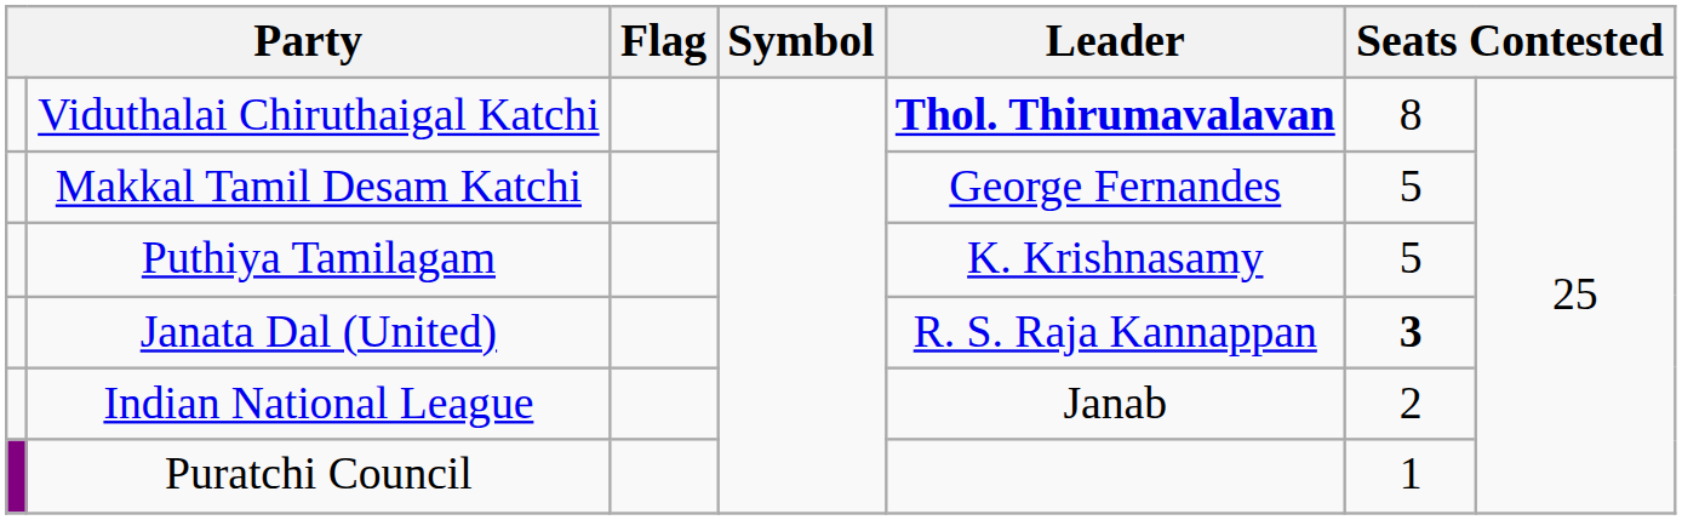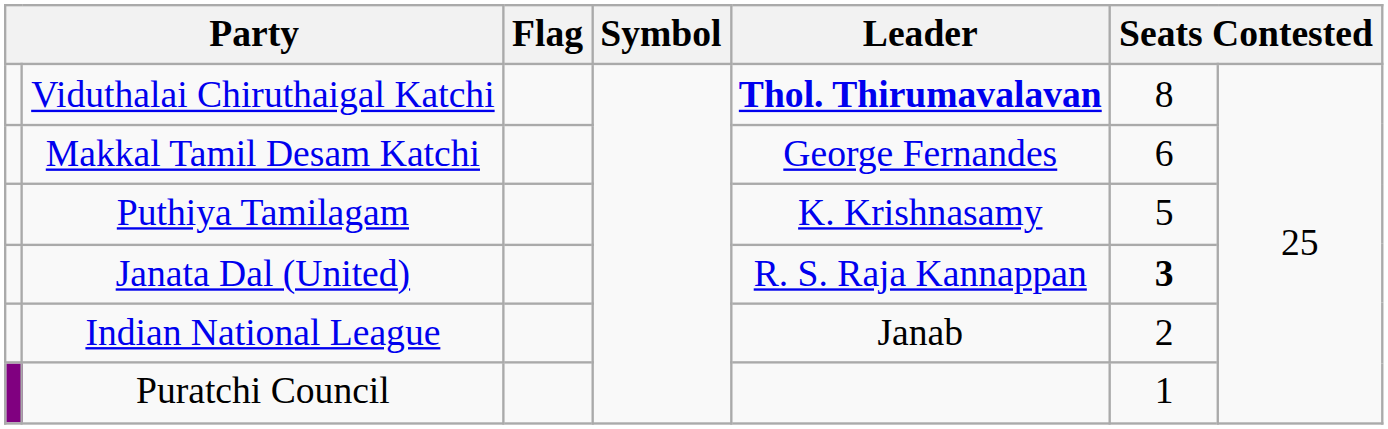Makkal Tamil Desam Katchi | column 6: 5 -> 6
